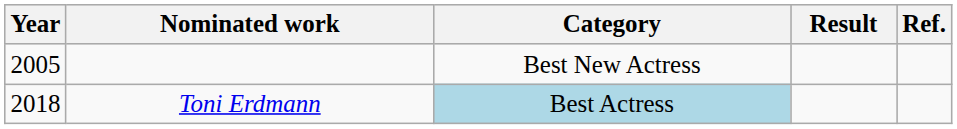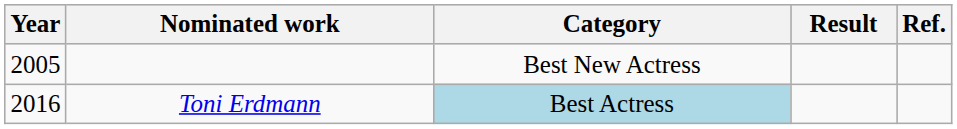Toni Erdmann | Year: 2018 -> 2016
